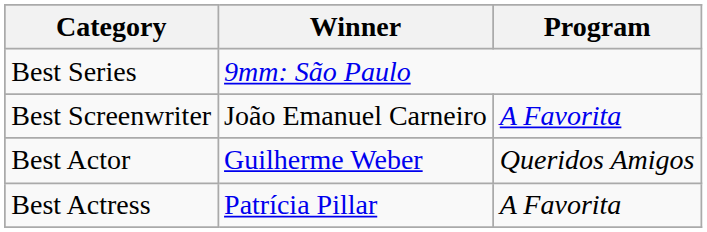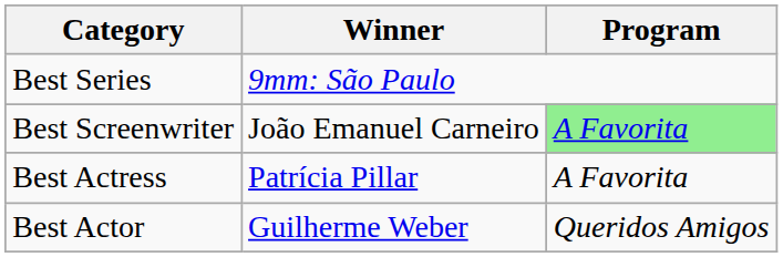Best Screenwriter | Program: no background -> lightgreen background
rows swapped: Best Actor <-> Best Actress
